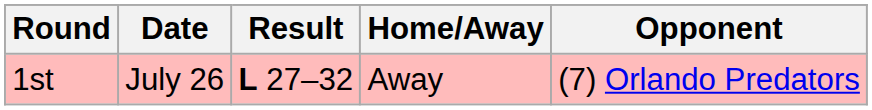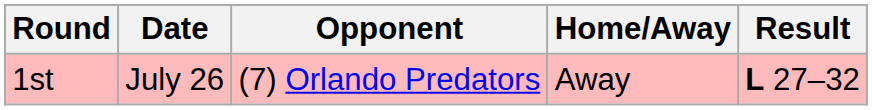columns swapped: Opponent <-> Result
